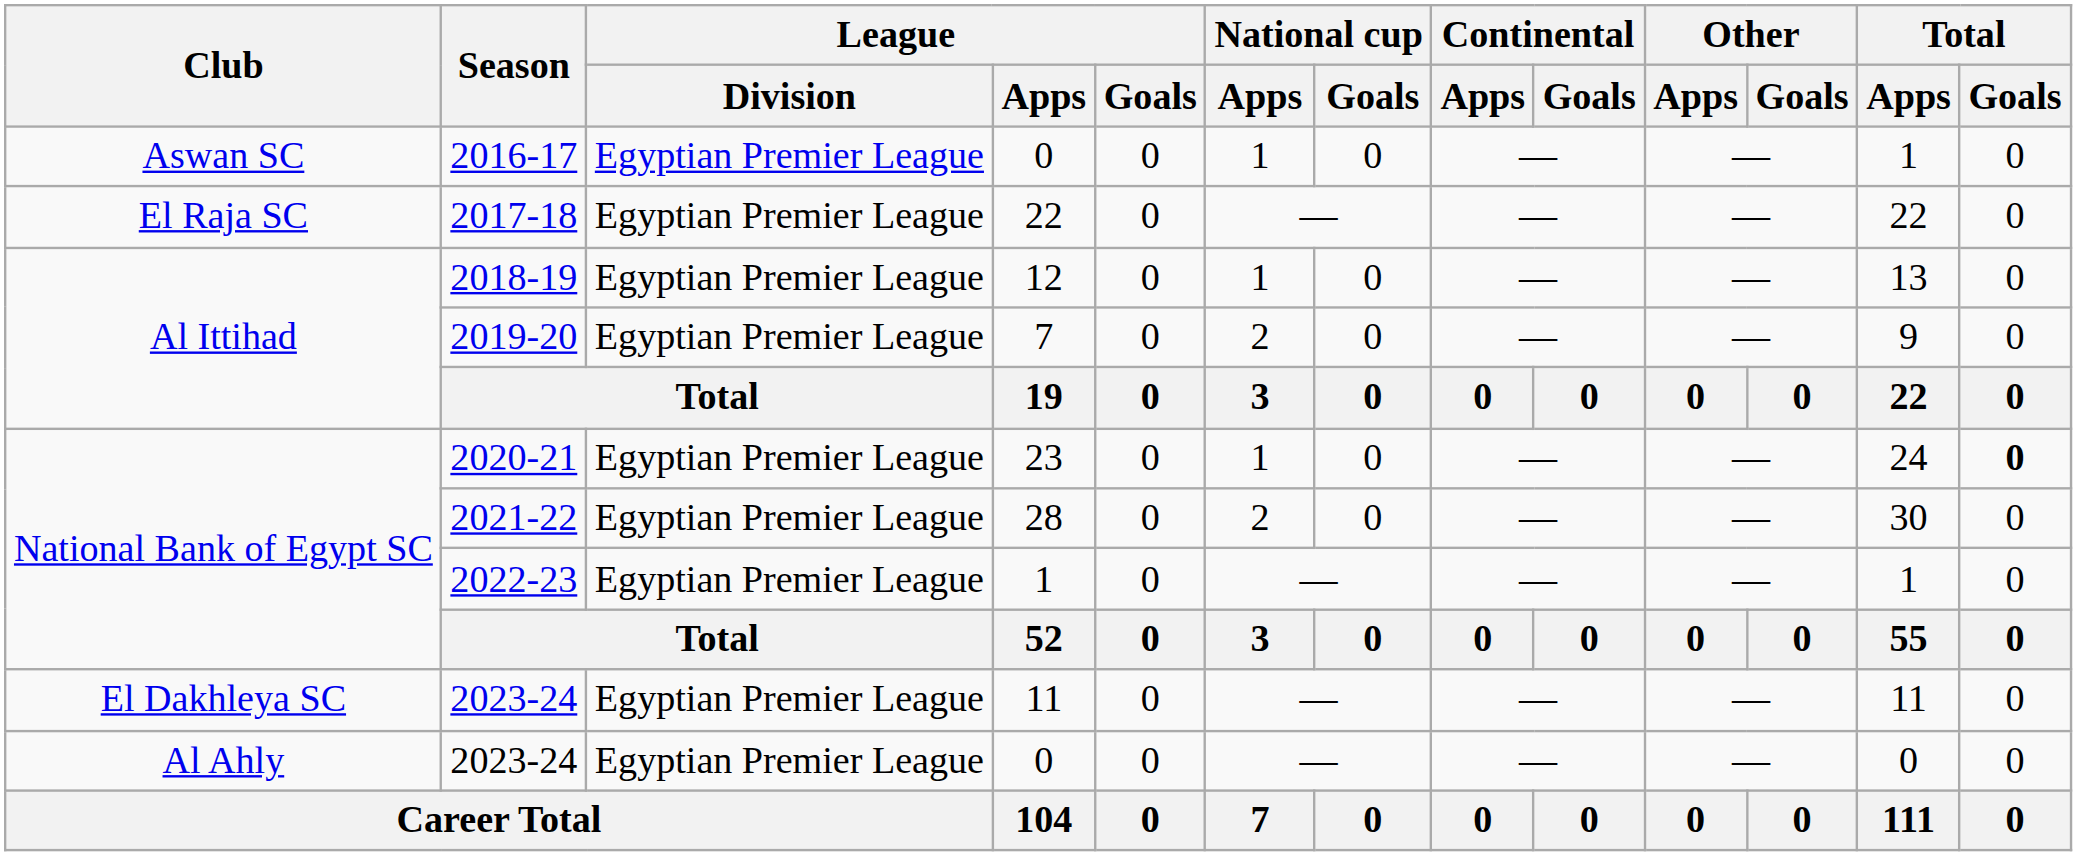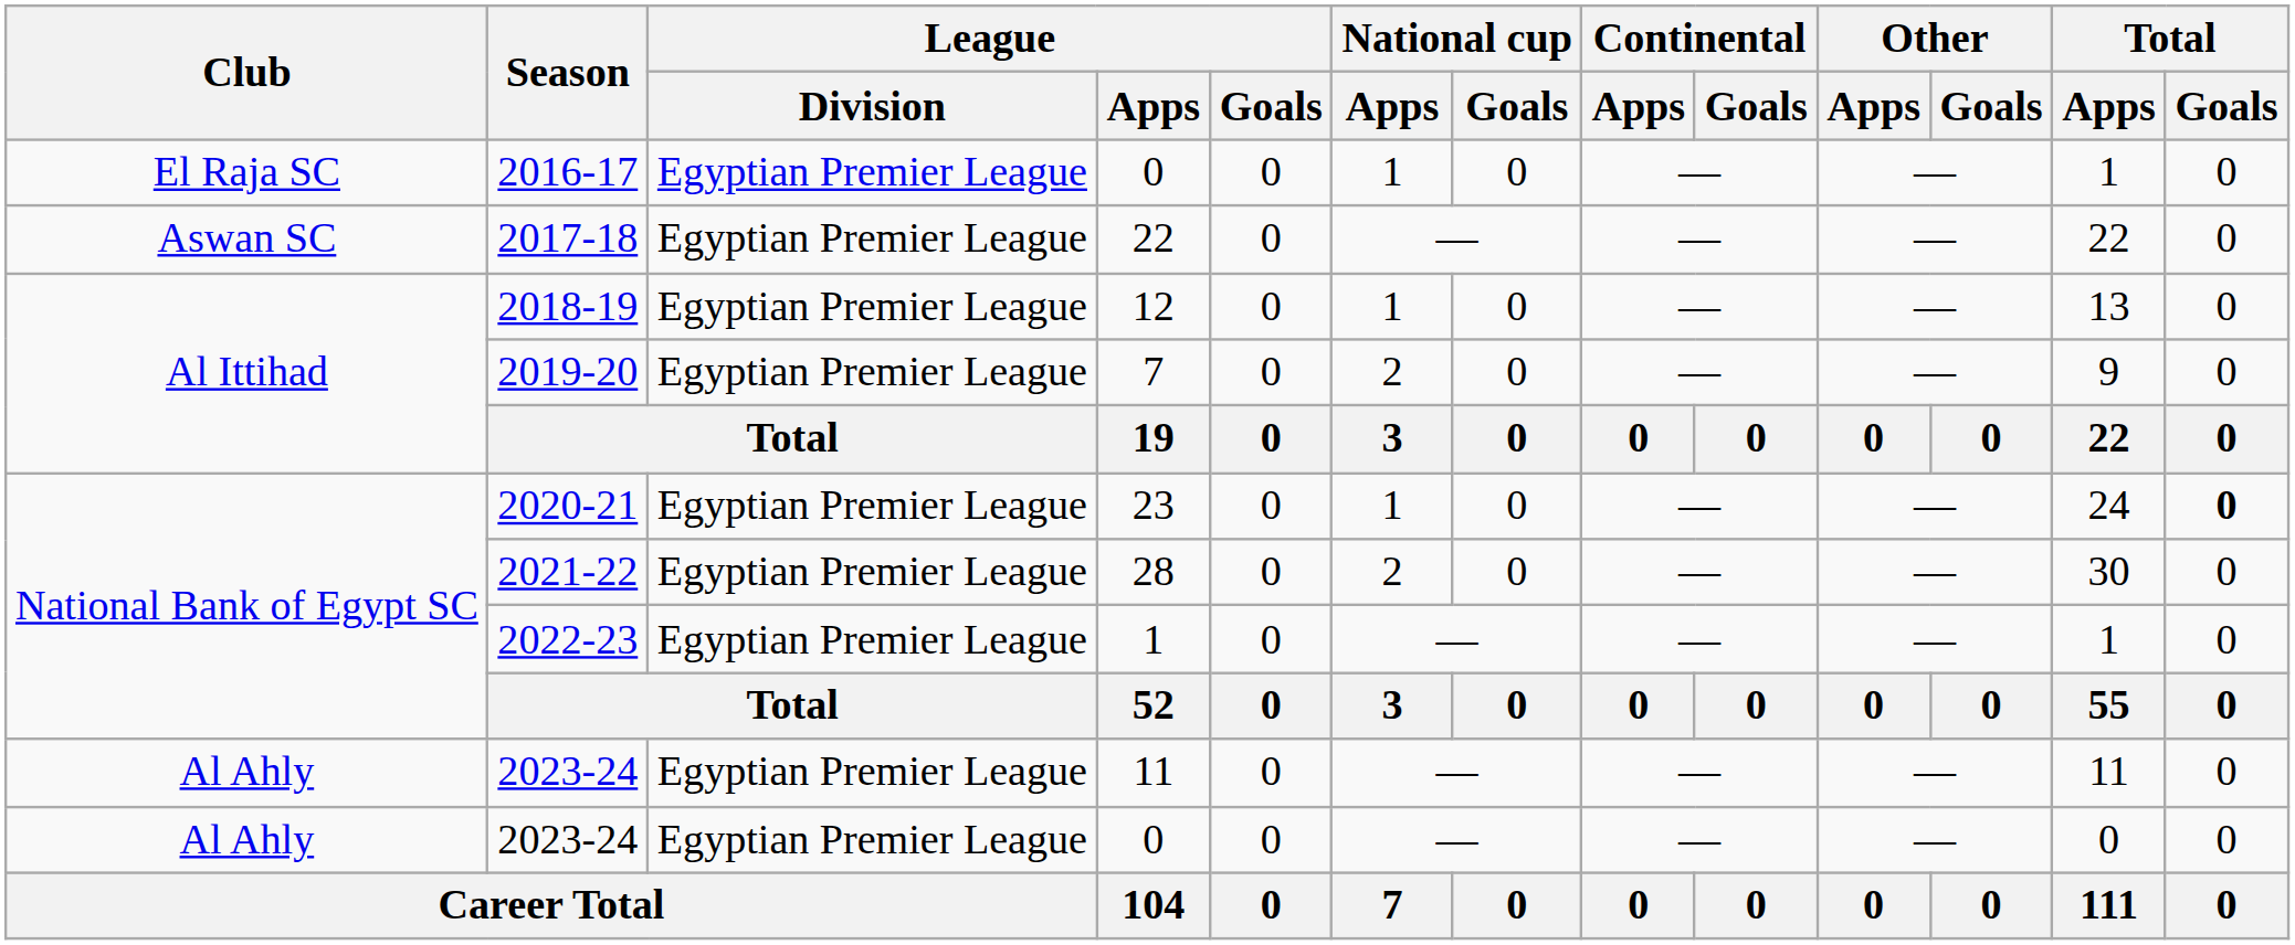2016-17 | Club: Aswan SC -> El Raja SC
2017-18 | Club: El Raja SC -> Aswan SC
2023-24 / 11 | Club: El Dakhleya SC -> Al Ahly
